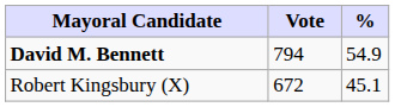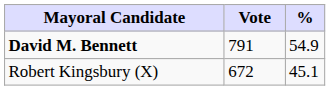David M. Bennett | Vote: 794 -> 791
